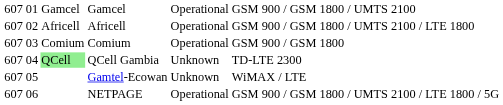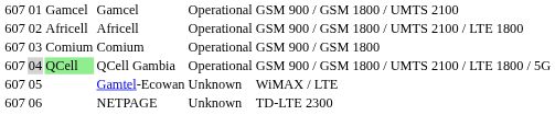QCell Gambia | column 2: no background -> lightgrey background
QCell Gambia | column 5: Unknown -> Operational
QCell Gambia | column 6: TD-LTE 2300 -> GSM 900 / GSM 1800 / UMTS 2100 / LTE 1800 / 5G
NETPAGE | column 5: Operational -> Unknown
NETPAGE | column 6: GSM 900 / GSM 1800 / UMTS 2100 / LTE 1800 / 5G -> TD-LTE 2300
